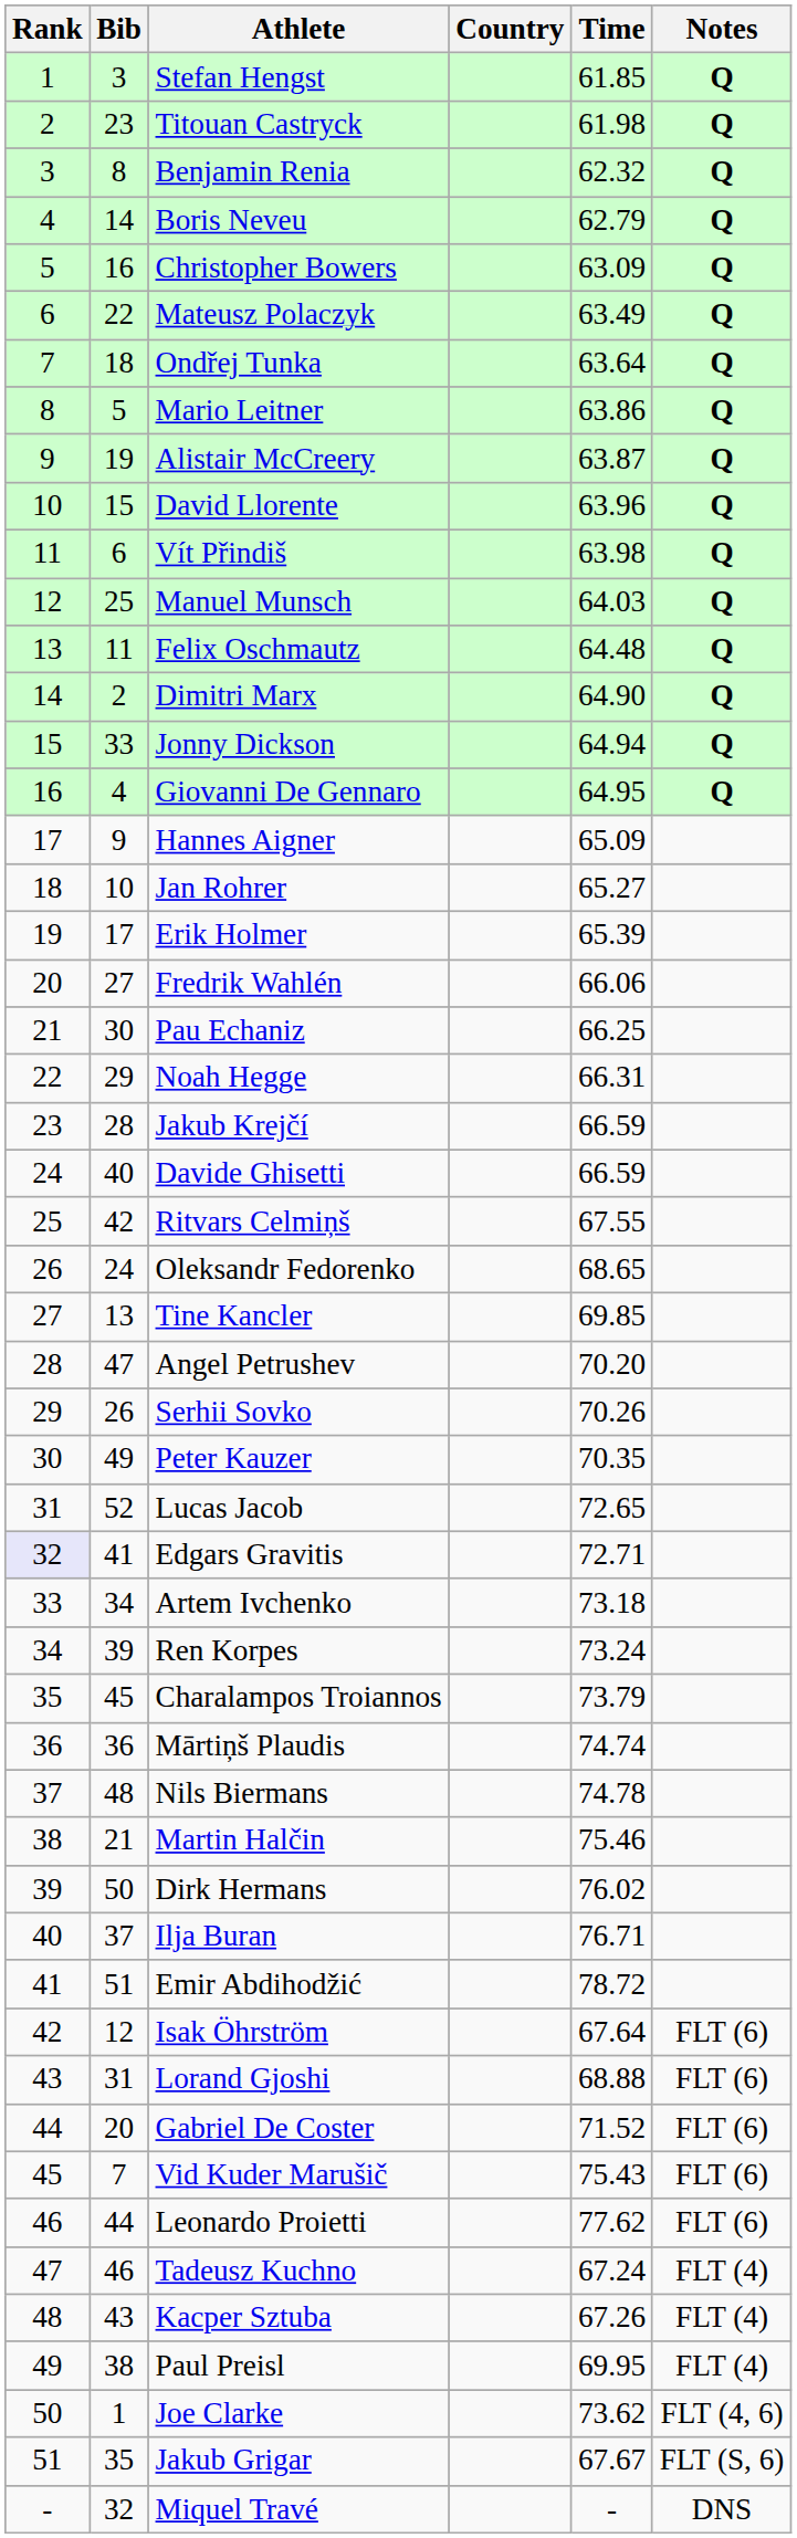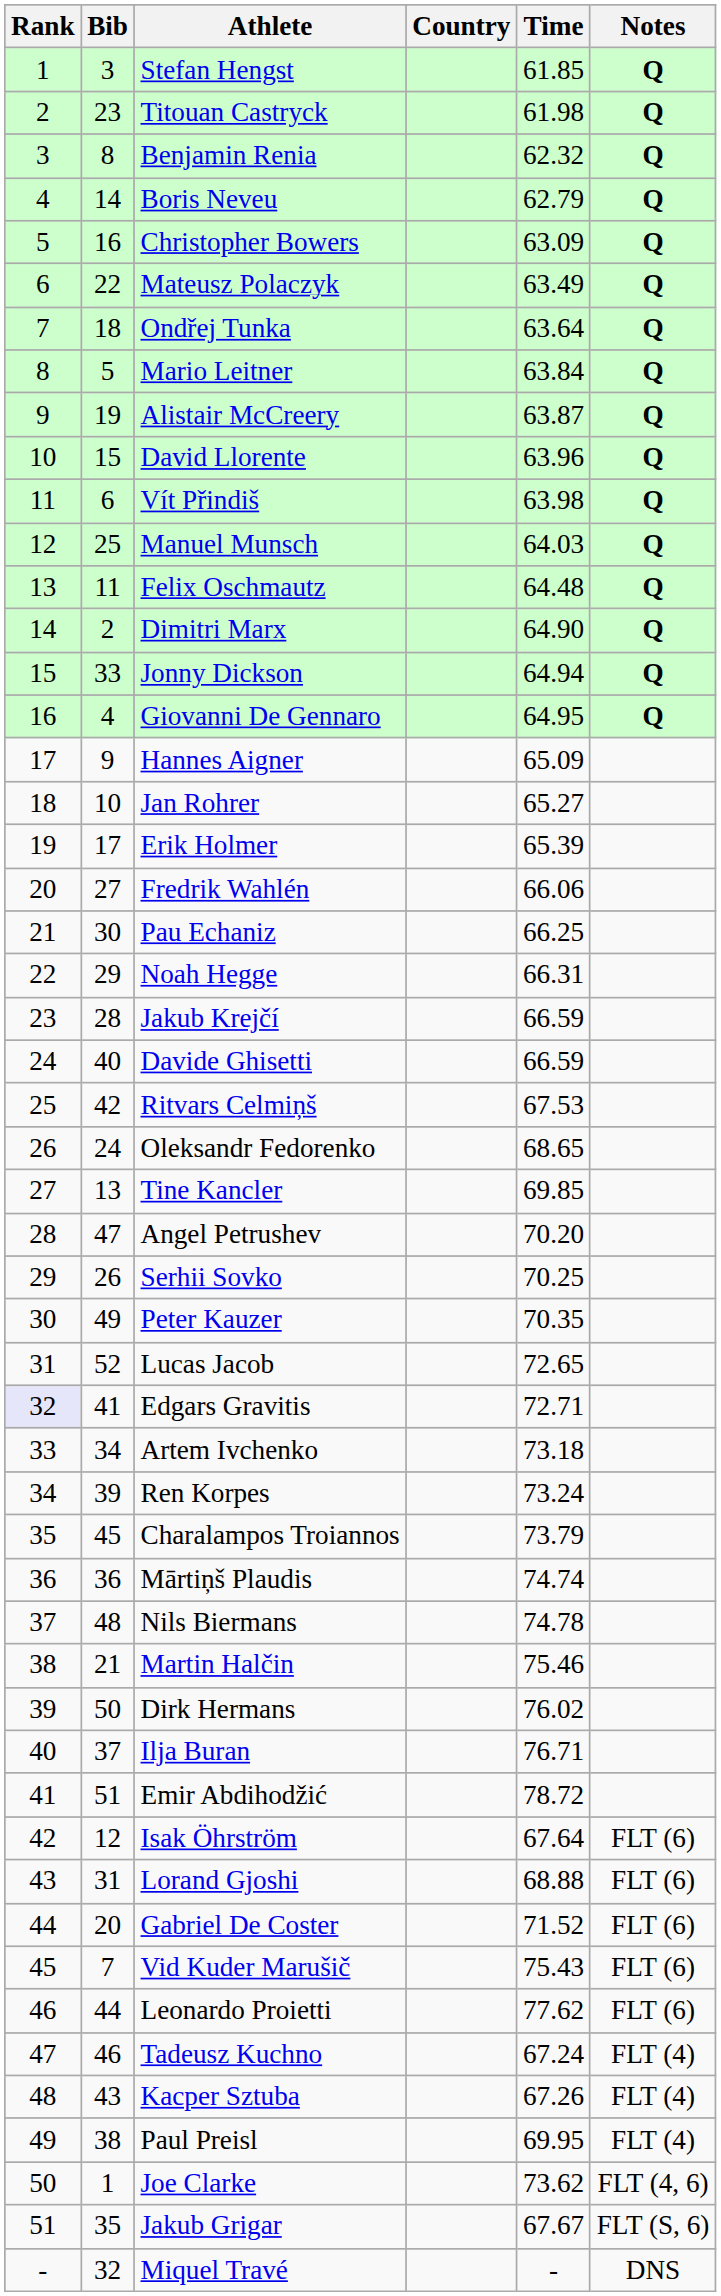Mario Leitner | Time: 63.86 -> 63.84
Ritvars Celmiņš | Time: 67.55 -> 67.53
Serhii Sovko | Time: 70.26 -> 70.25
